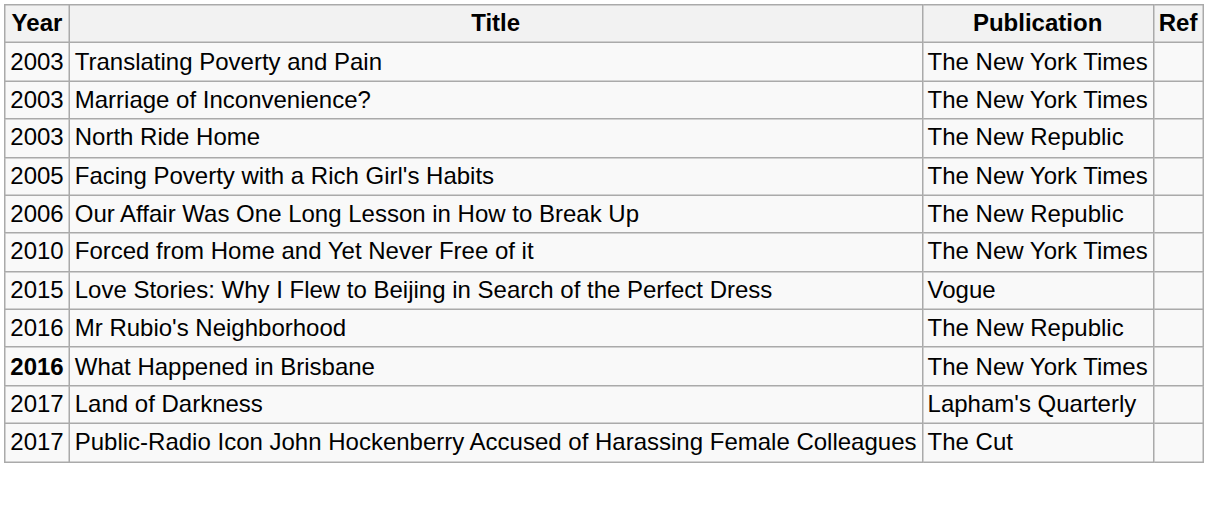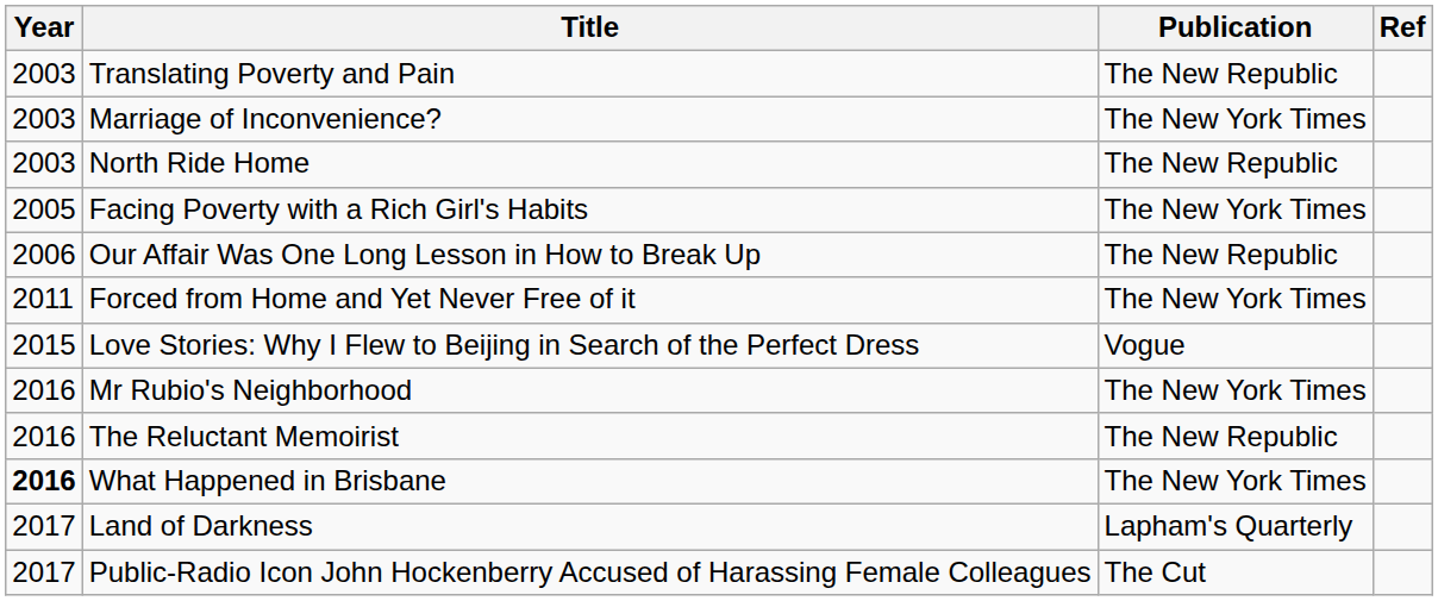Translating Poverty and Pain | Publication: The New York Times -> The New Republic
Forced from Home and Yet Never Free of it | Year: 2010 -> 2011
Mr Rubio's Neighborhood | Publication: The New Republic -> The New York Times
+ row: 2016 | The Reluctant Memoirist | The New Republic
